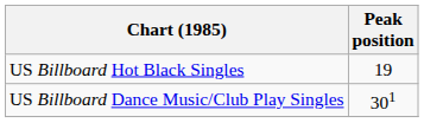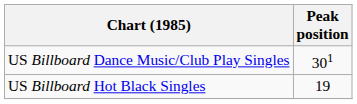rows swapped: US Billboard Hot Black Singles <-> US Billboard Dance Music/Club Play Singles
